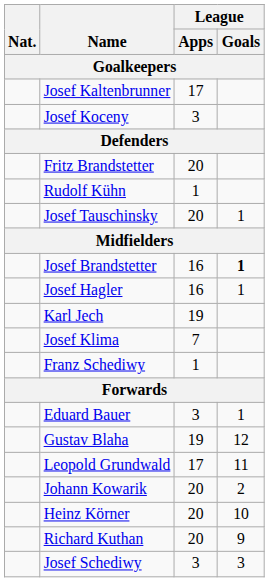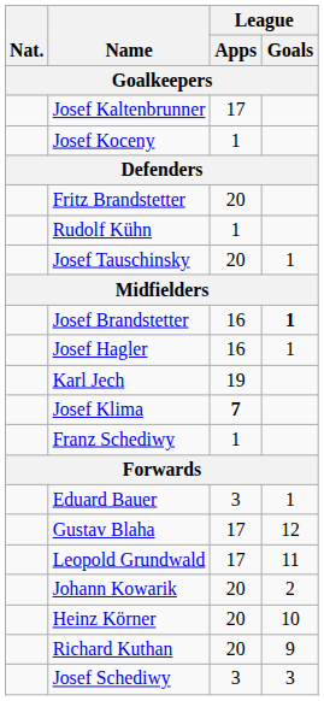Josef Koceny | League / Apps: 3 -> 1
Josef Klima | League / Apps: normal -> bold
Gustav Blaha | League / Apps: 19 -> 17
